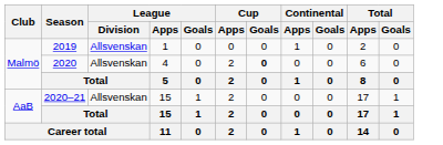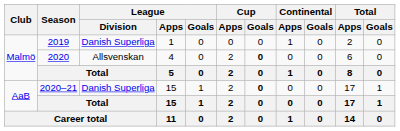2019 | League / Division: Allsvenskan -> Danish Superliga
2020–21 | League / Division: Allsvenskan -> Danish Superliga
2020–21 | Cup / Goals: normal -> bold
